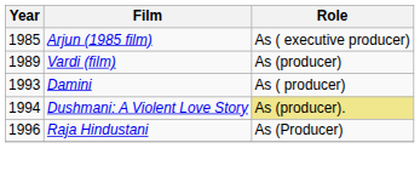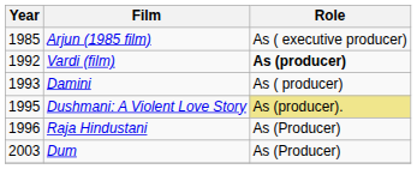Vardi (film) | Year: 1989 -> 1992
Vardi (film) | Role: normal -> bold
Dushmani: A Violent Love Story | Year: 1994 -> 1995
+ row: 2003 | Dum | As (Producer)
